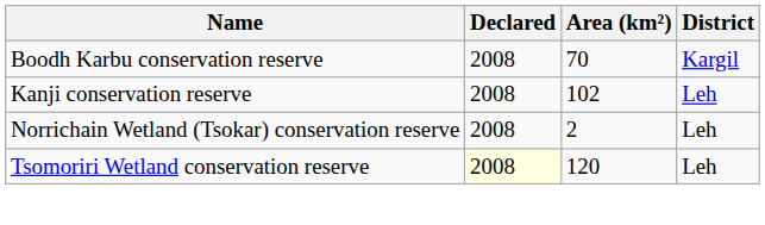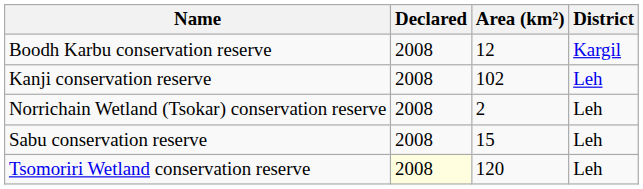Boodh Karbu conservation reserve | Area (km²): 70 -> 12
+ row: Sabu conservation reserve | 2008 | 15 | Leh
